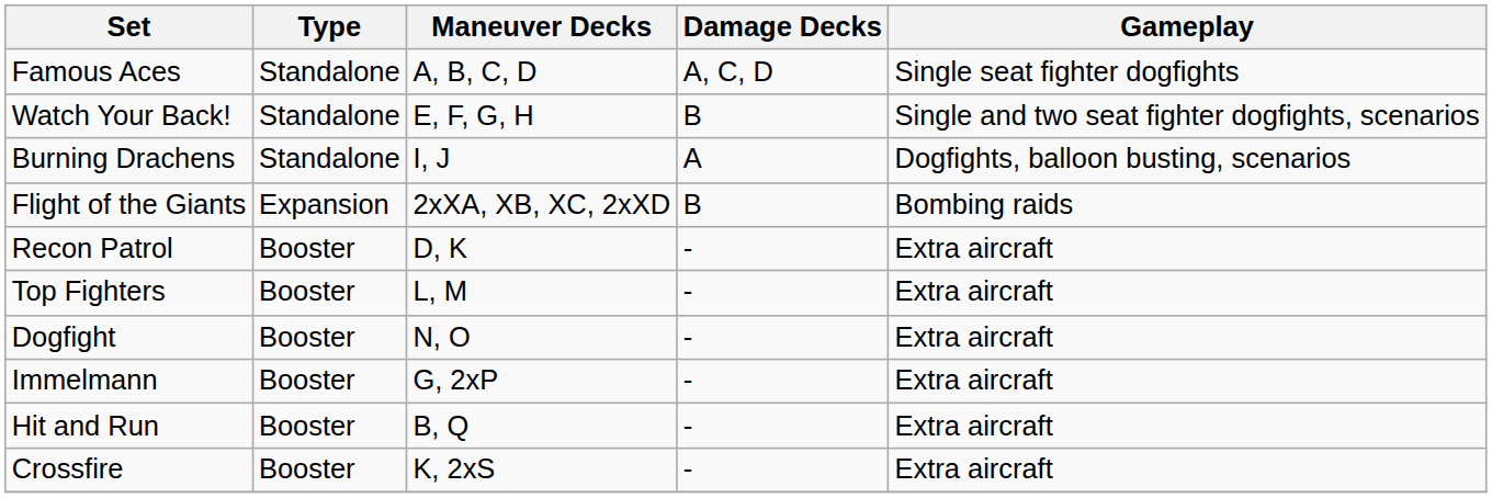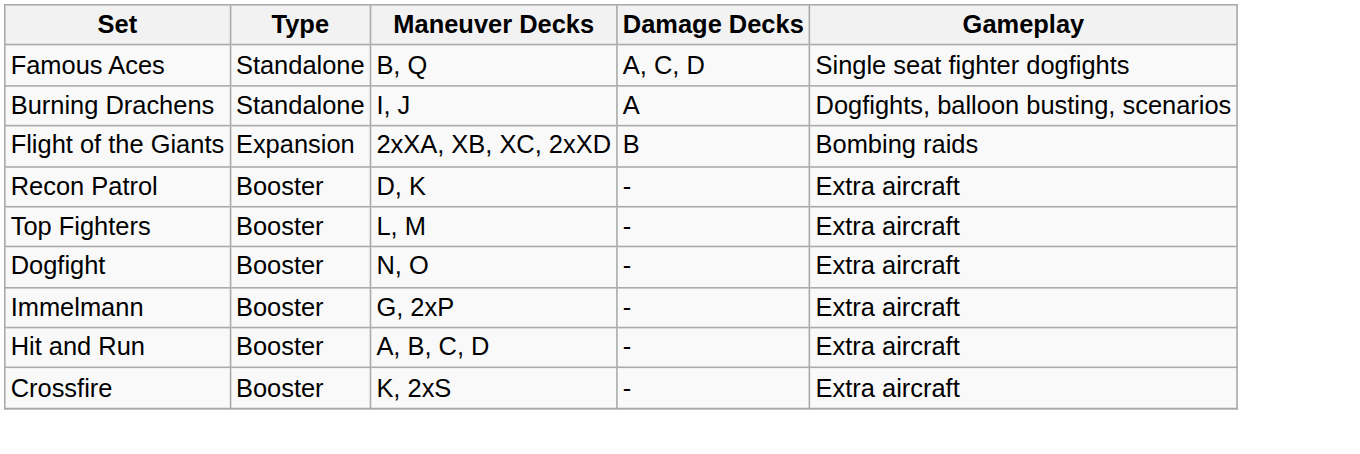Famous Aces | Maneuver Decks: A, B, C, D -> B, Q
- row: Watch Your Back! | Standalone | E, F, G, H | B | Single and two seat fighter dogfights, scenarios
Hit and Run | Maneuver Decks: B, Q -> A, B, C, D
